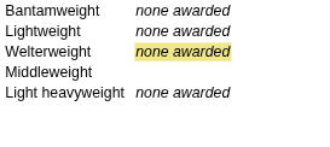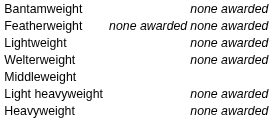+ row: Featherweight | none awarded | none awarded
Welterweight | column 4: khaki background -> no background
+ row: Heavyweight | none awarded
